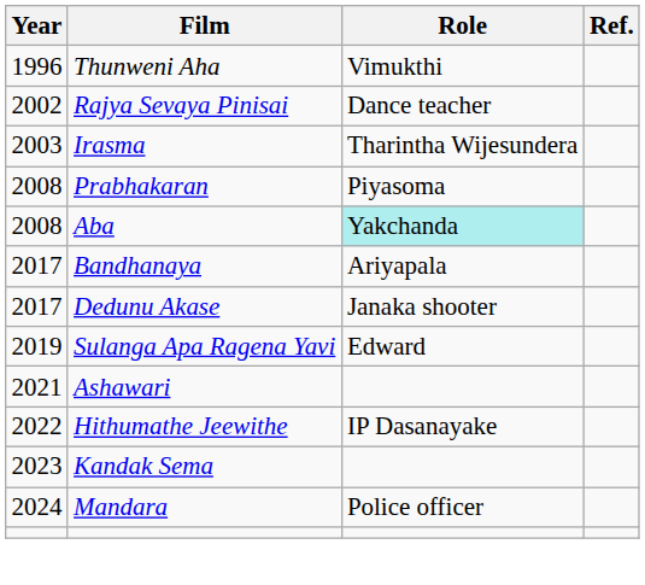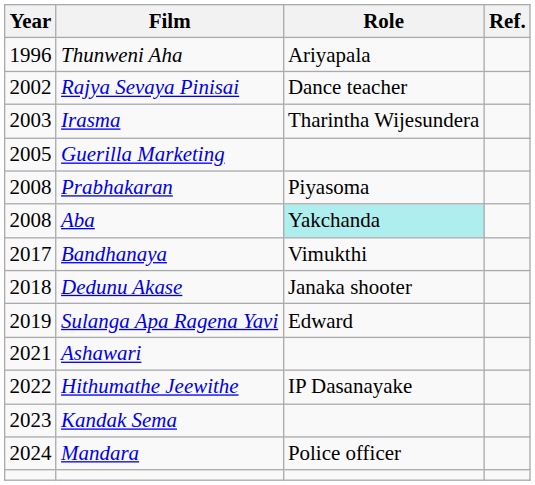Thunweni Aha | Role: Vimukthi -> Ariyapala
+ row: 2005 | Guerilla Marketing
Bandhanaya | Role: Ariyapala -> Vimukthi
Dedunu Akase | Year: 2017 -> 2018
